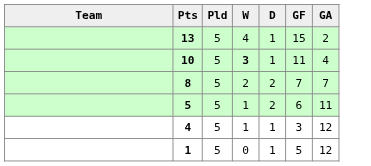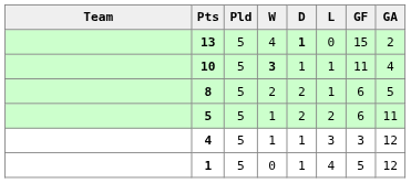+ column: L | 0 | 1 | 1 | 2 | 3 | 4
13 | D: normal -> bold
8 | GF: 7 -> 6
8 | GA: 7 -> 5
